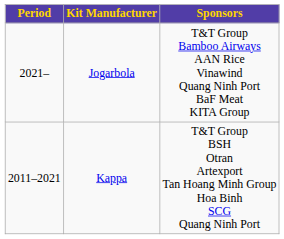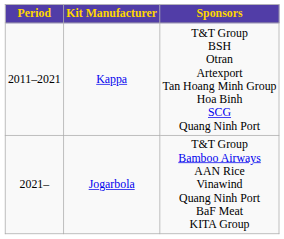rows swapped: Kappa <-> Jogarbola
